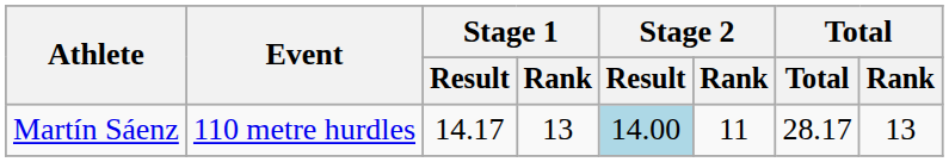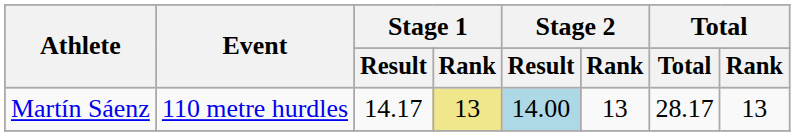Martín Sáenz | Stage 1 / Rank: no background -> khaki background
Martín Sáenz | Stage 2 / Rank: 11 -> 13
